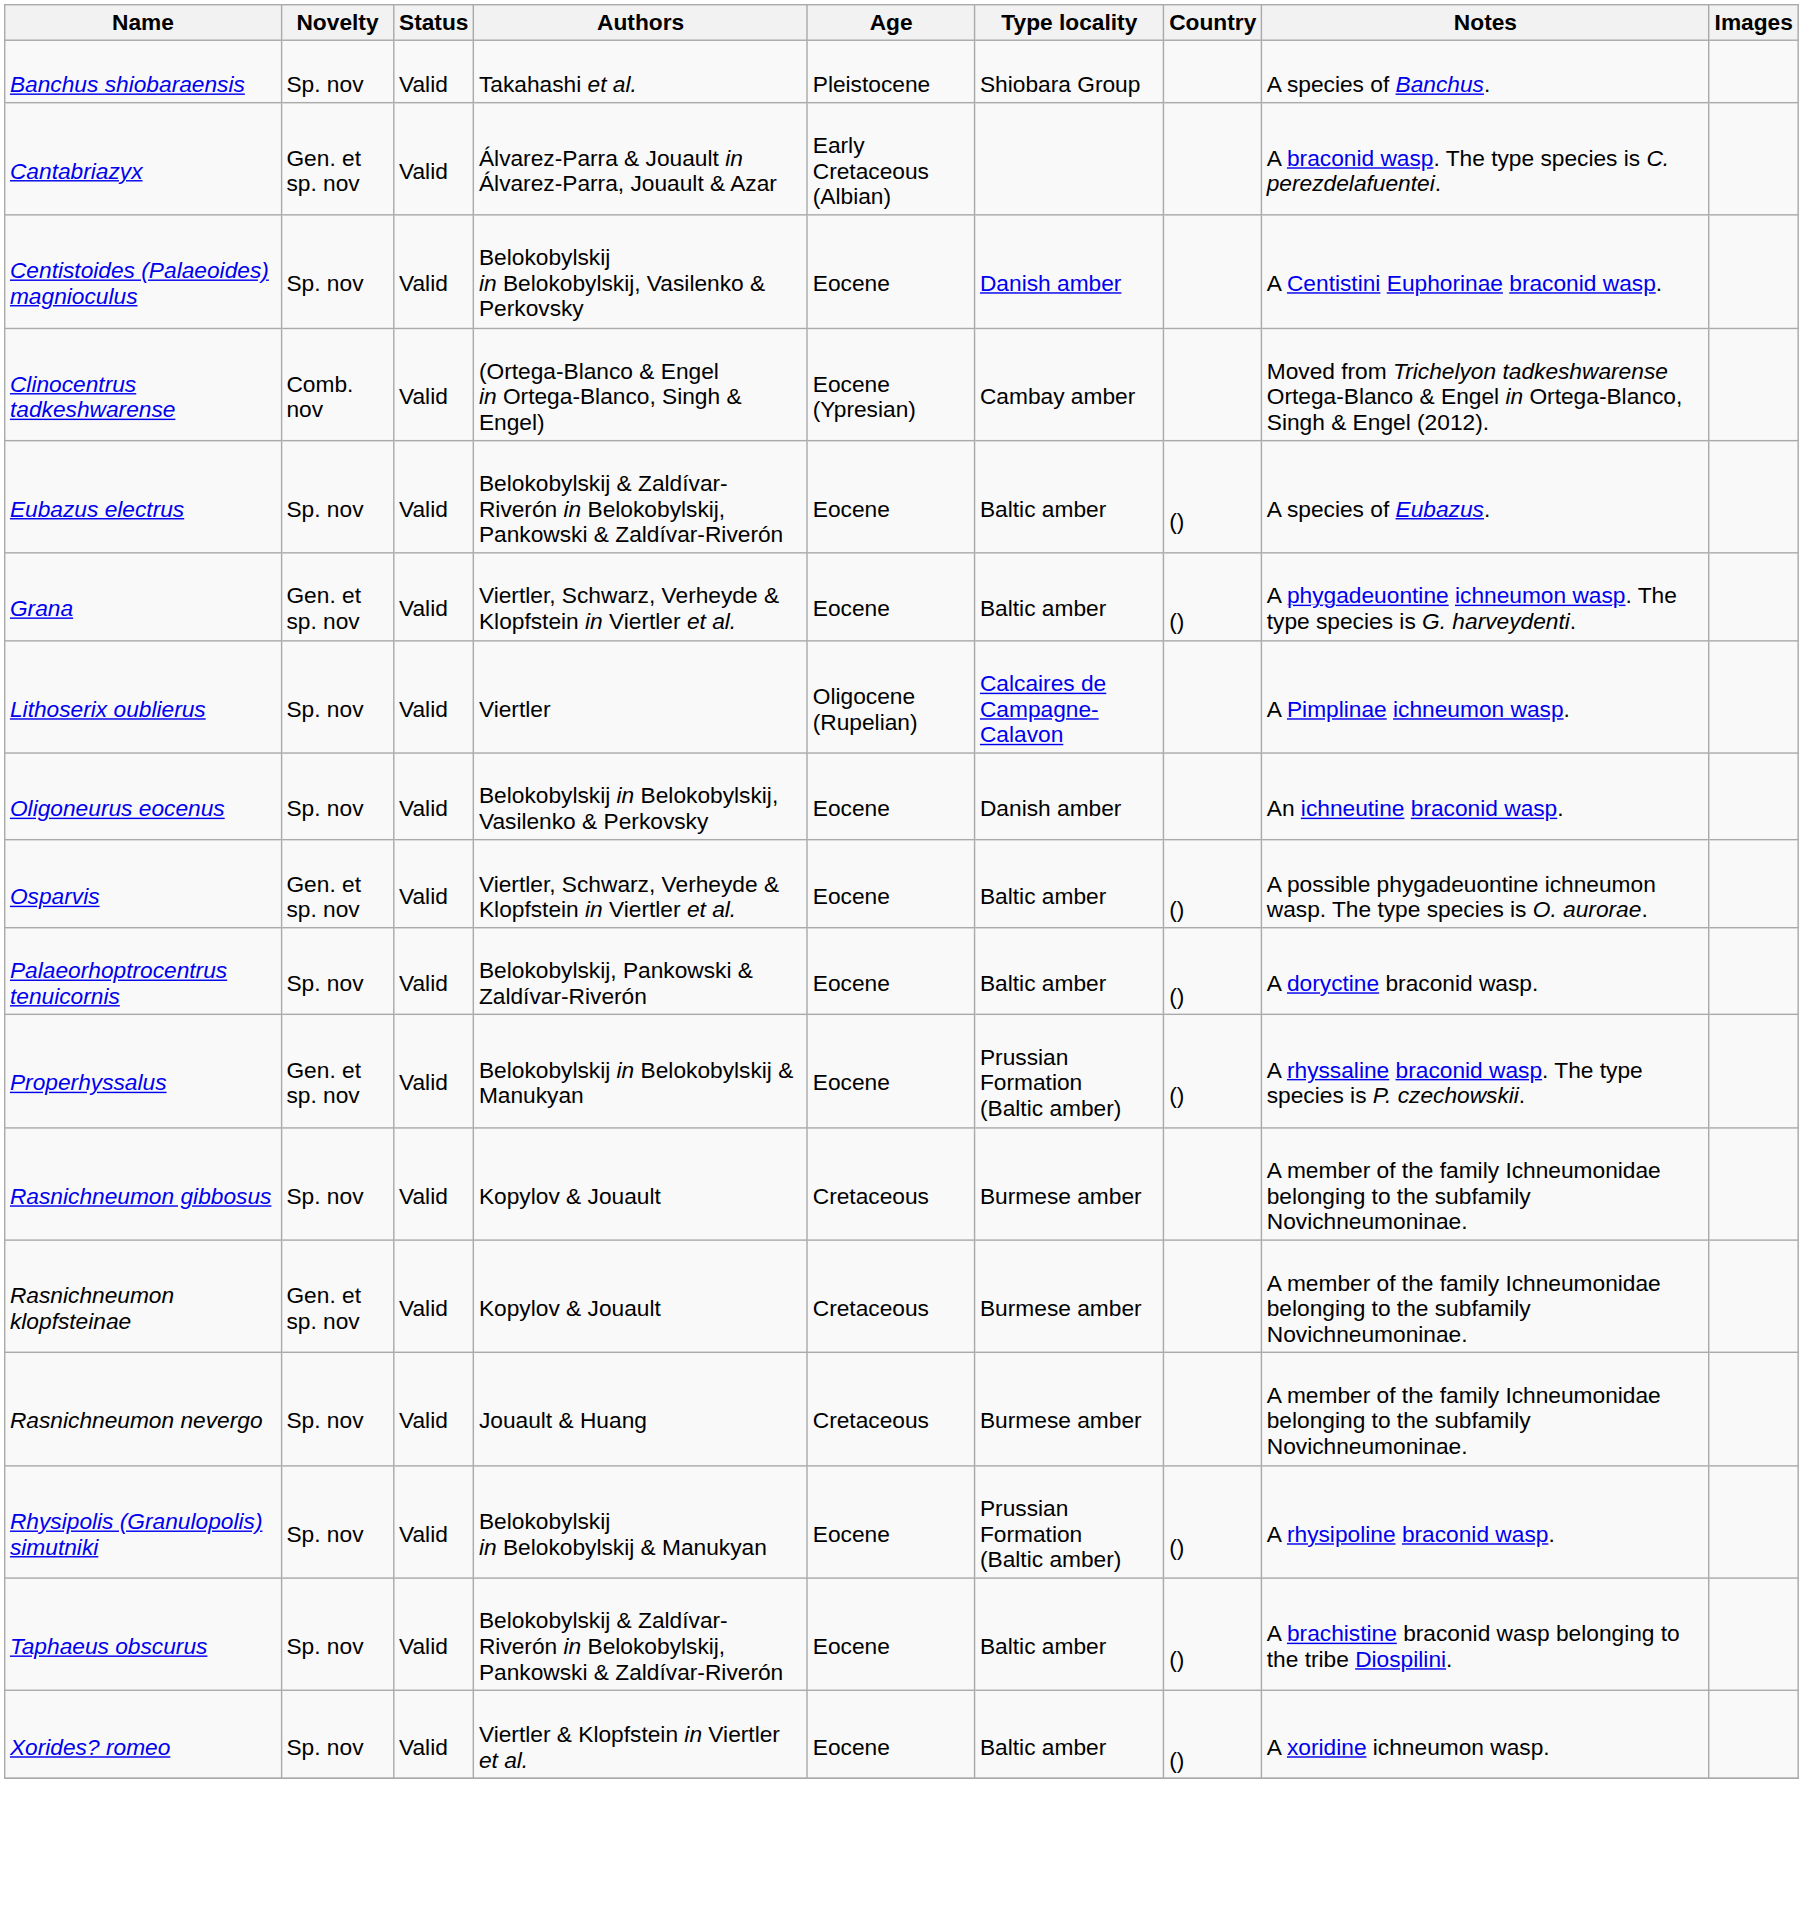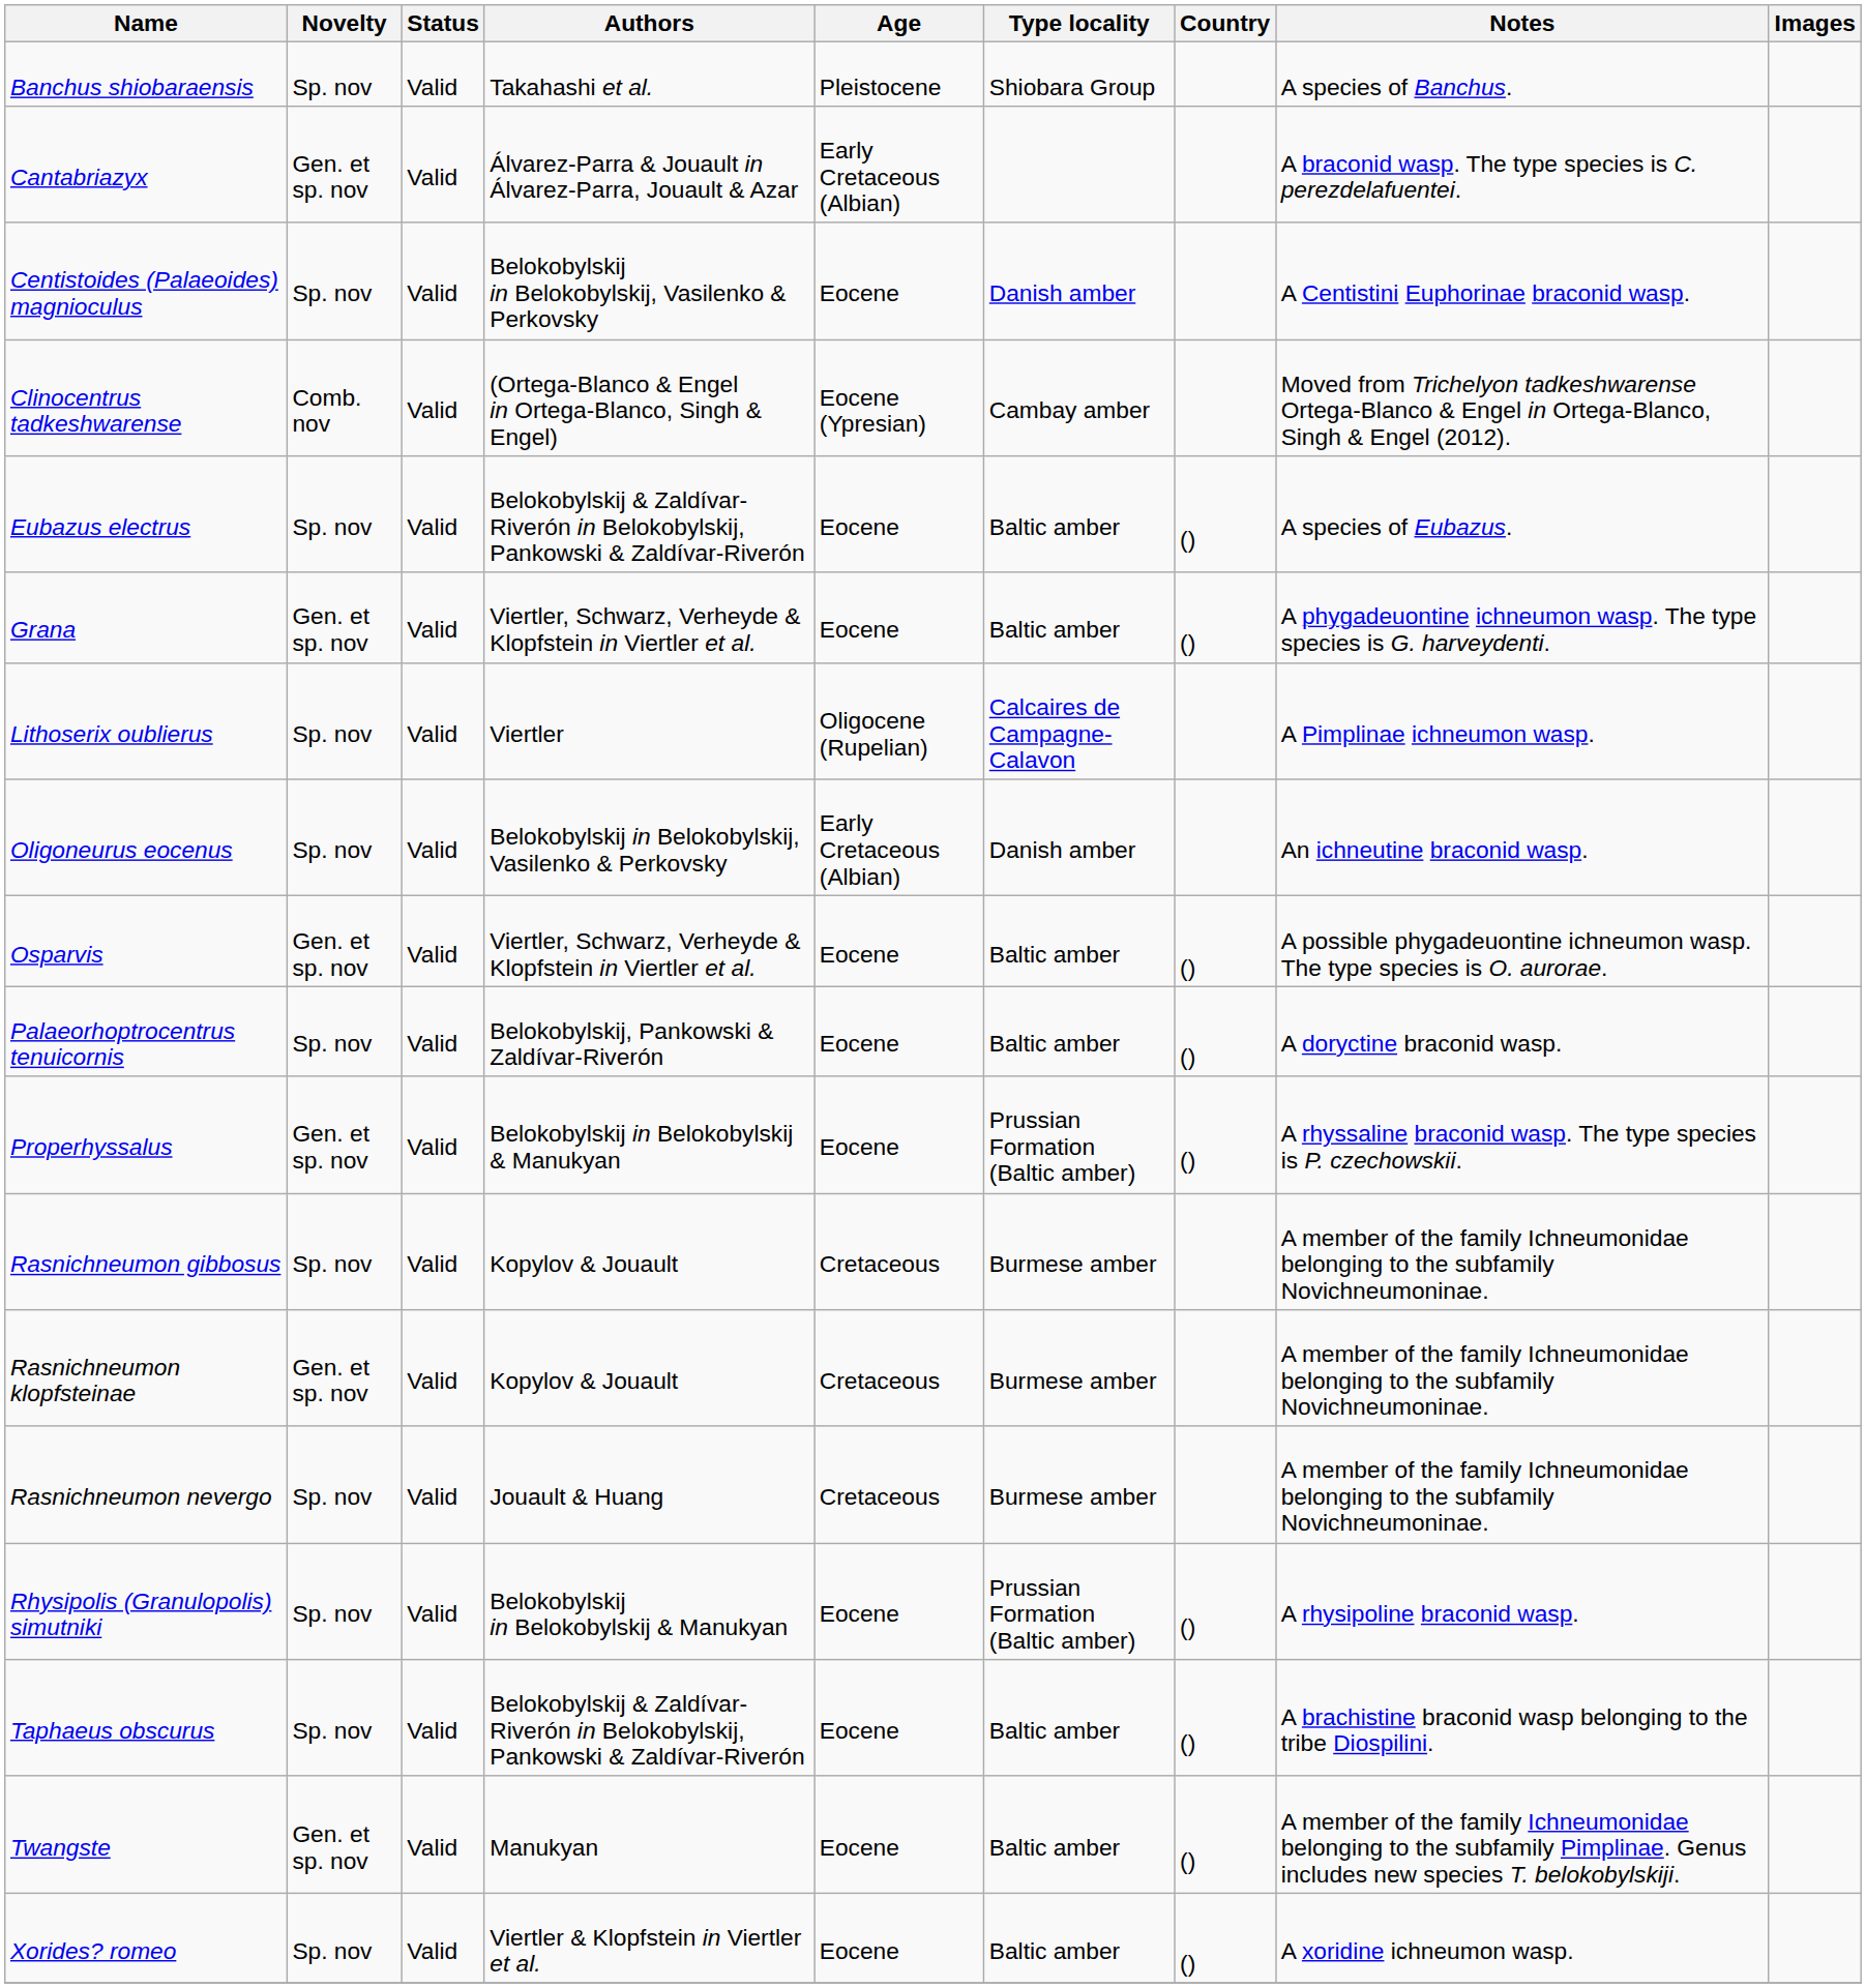Oligoneurus eocenus | Age: Eocene -> Early Cretaceous (Albian)
+ row: Twangste | Gen. et sp. nov | Valid | Manukyan | Eocene | Baltic amber | () | A member of the family Ichneumonidae belonging to the subfamily Pimplinae. Genus includes new species T. belokobylskiji.
